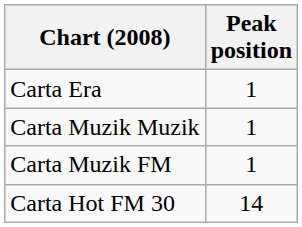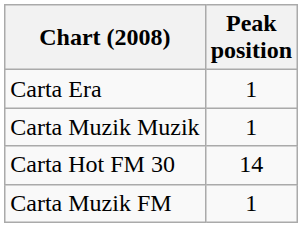rows swapped: Carta Muzik FM <-> Carta Hot FM 30
